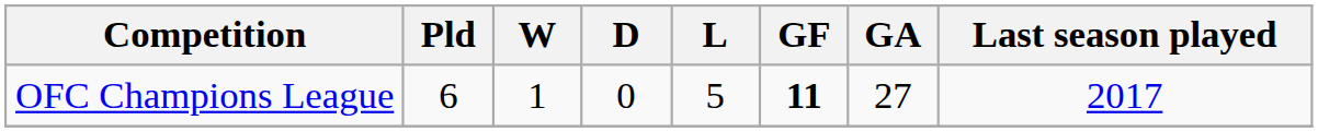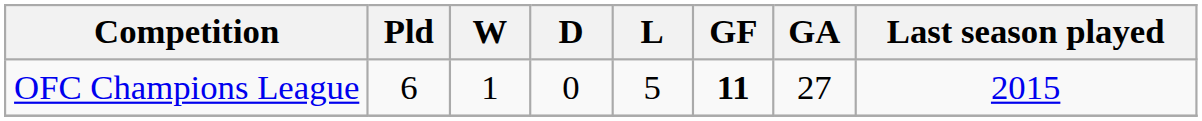OFC Champions League | Last season played: 2017 -> 2015
